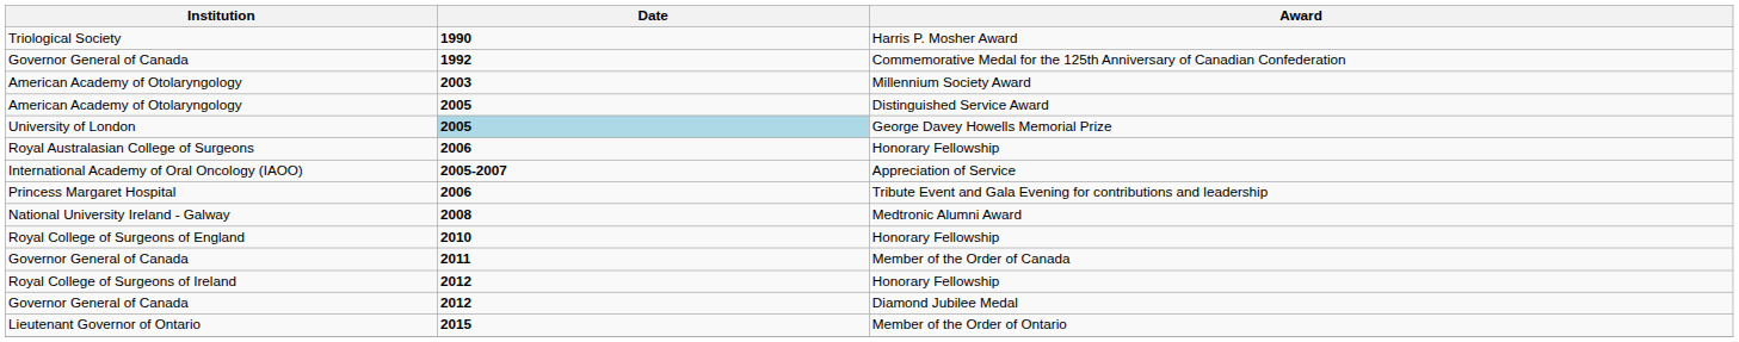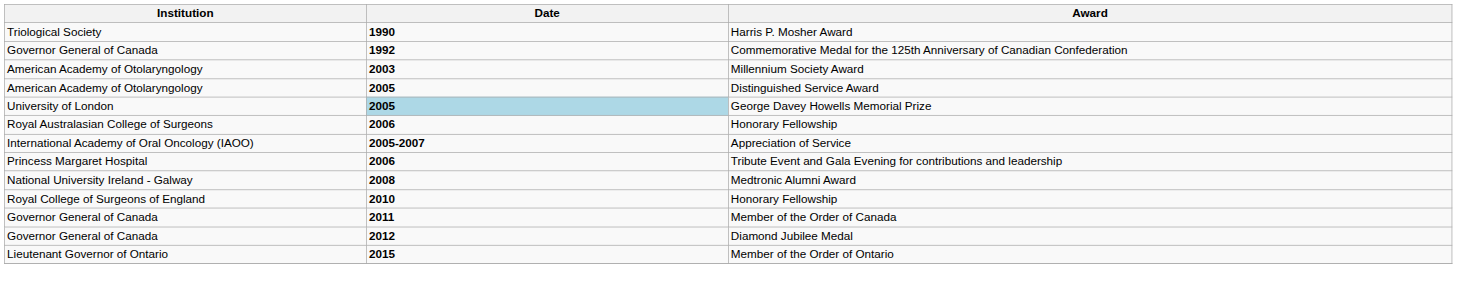- row: Royal College of Surgeons of Ireland | 2012 | Honorary Fellowship
